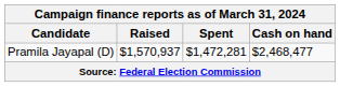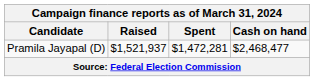Pramila Jayapal (D) | Raised: $1,570,937 -> $1,521,937
